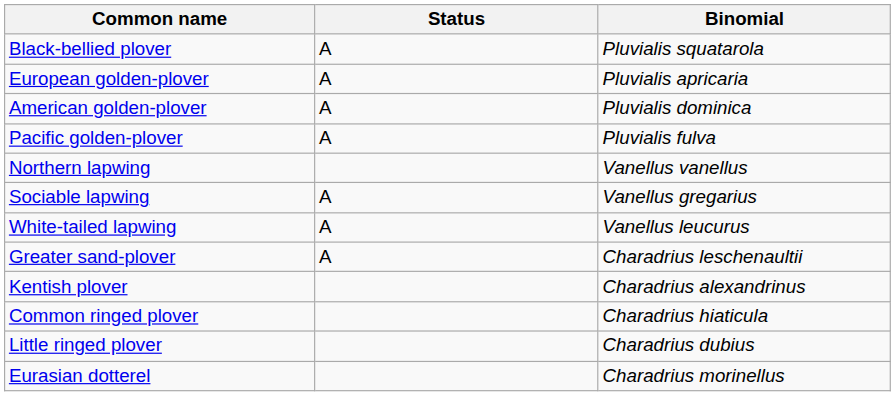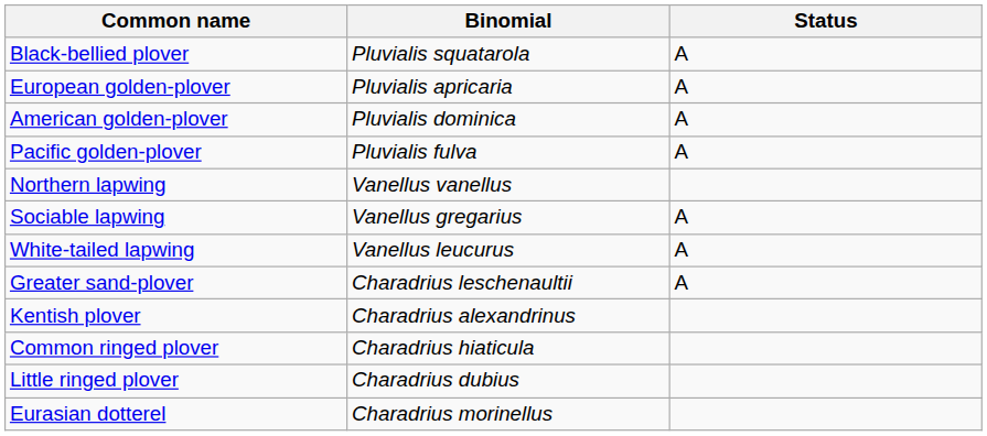columns swapped: Binomial <-> Status
